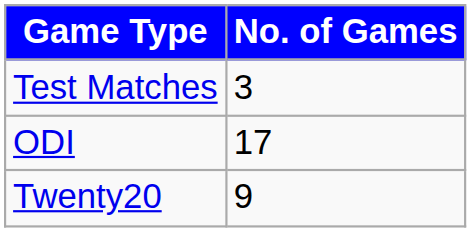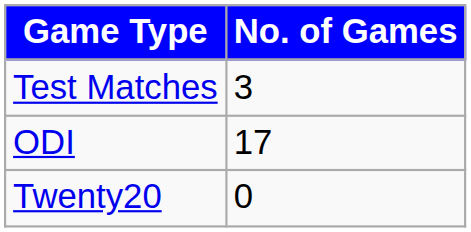Twenty20 | No. of Games: 9 -> 0
